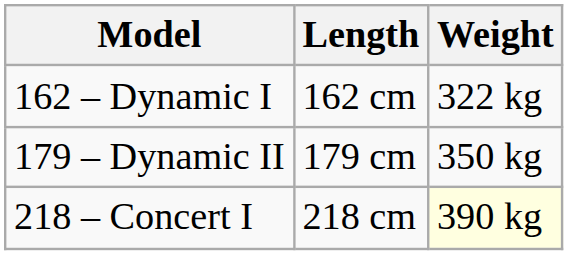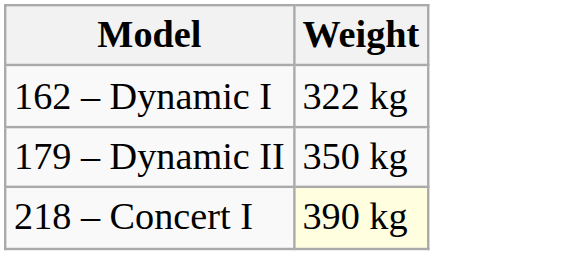- column: Length | 162 cm | 179 cm | 218 cm
